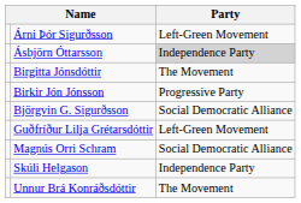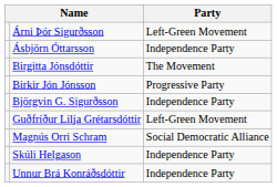Ásbjörn Óttarsson | Party: lightgrey background -> no background
Björgvin G. Sigurðsson | Party: Social Democratic Alliance -> Independence Party
Unnur Brá Konráðsdóttir | Party: The Movement -> Independence Party
